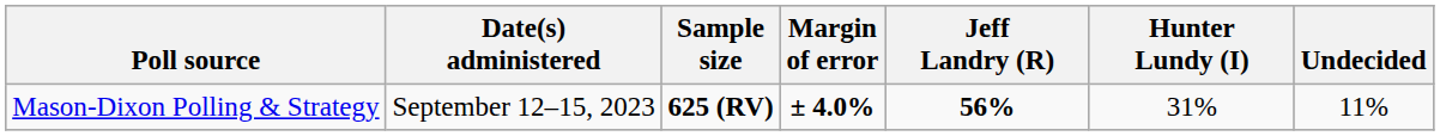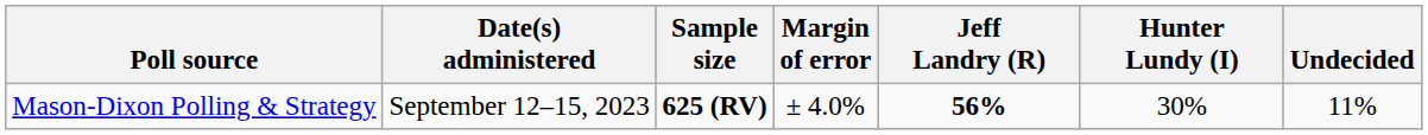Mason-Dixon Polling & Strategy | Margin of error: bold -> normal
Mason-Dixon Polling & Strategy | Hunter Lundy (I): 31% -> 30%
